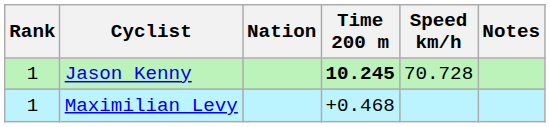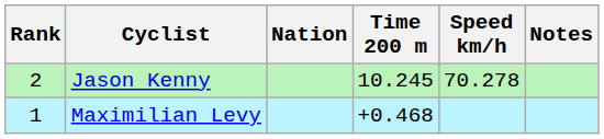Jason Kenny | Rank: 1 -> 2
Jason Kenny | Time 200 m: bold -> normal
Jason Kenny | Speed km/h: 70.728 -> 70.278
